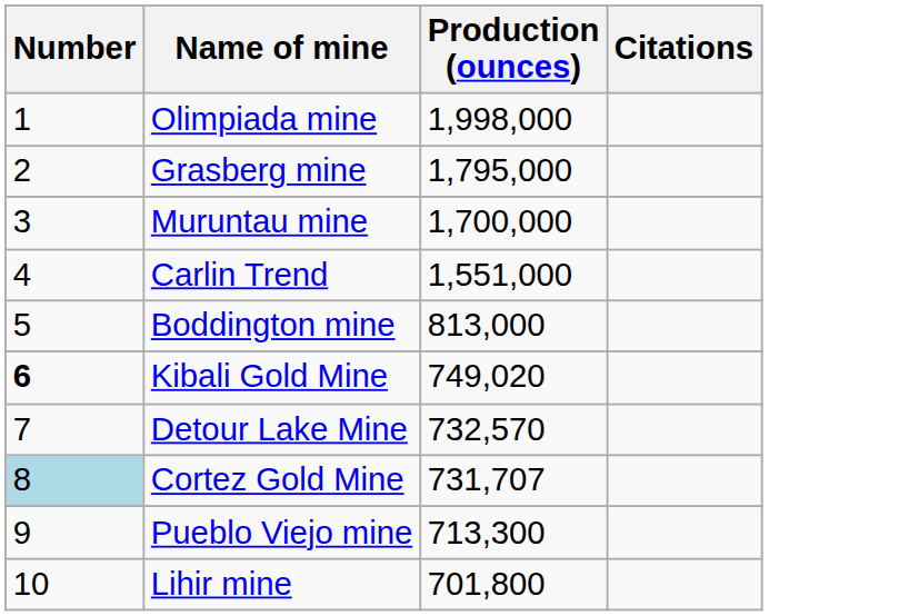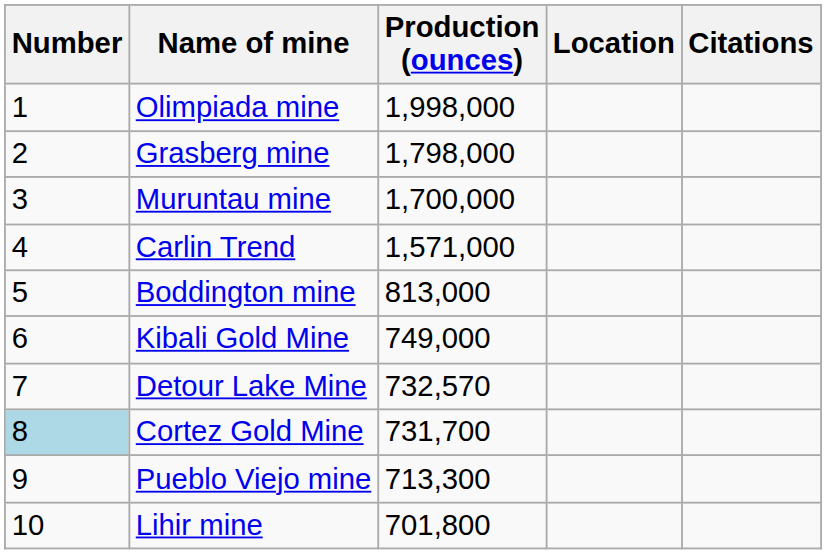+ column: Location
Grasberg mine | Production (ounces): 1,795,000 -> 1,798,000
Carlin Trend | Production (ounces): 1,551,000 -> 1,571,000
Kibali Gold Mine | Number: bold -> normal
Kibali Gold Mine | Production (ounces): 749,020 -> 749,000
Cortez Gold Mine | Production (ounces): 731,707 -> 731,700
